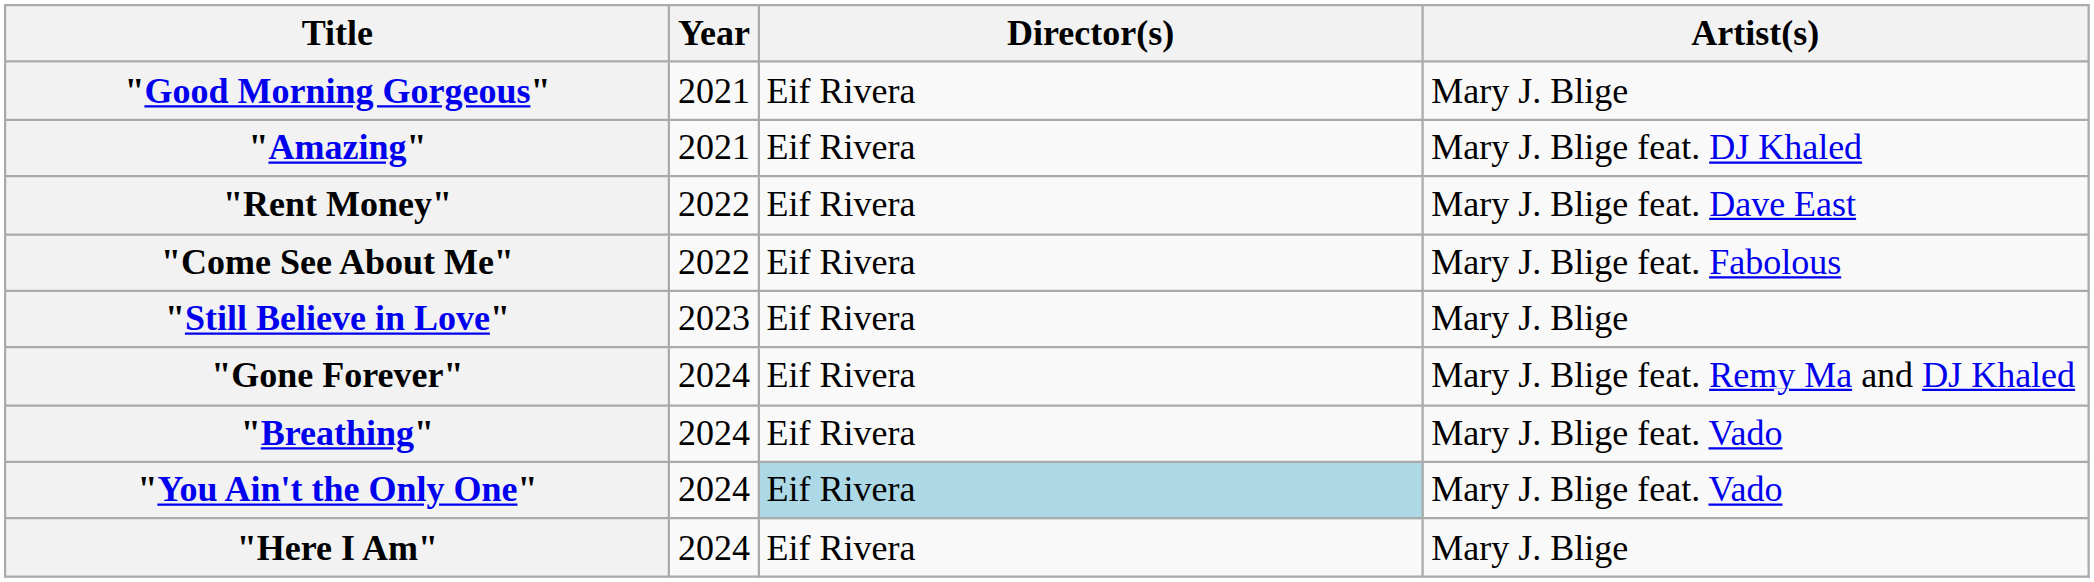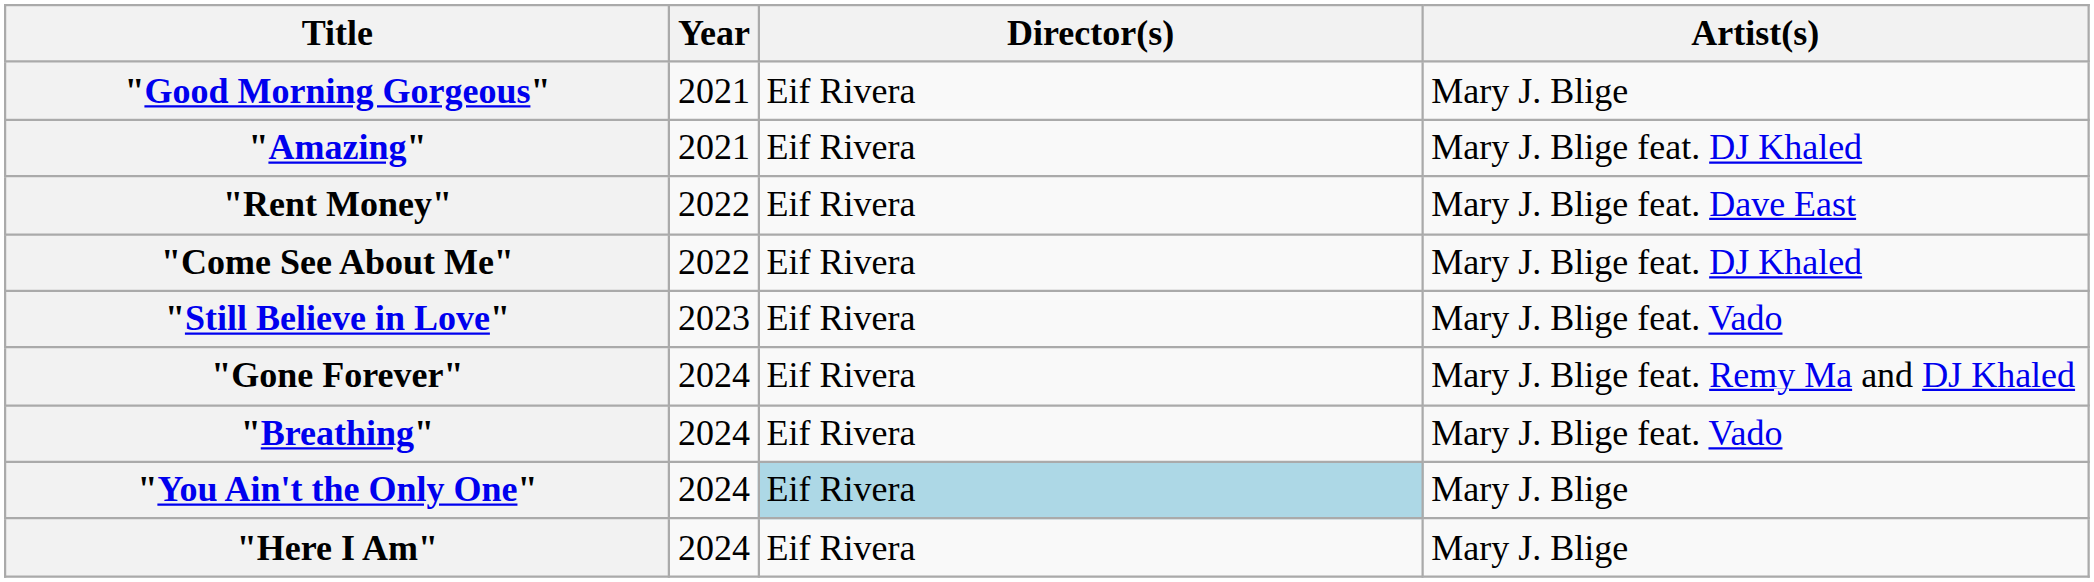"Come See About Me" | Artist(s): Mary J. Blige feat. Fabolous -> Mary J. Blige feat. DJ Khaled
"Still Believe in Love" | Artist(s): Mary J. Blige -> Mary J. Blige feat. Vado
"You Ain't the Only One" | Artist(s): Mary J. Blige feat. Vado -> Mary J. Blige
